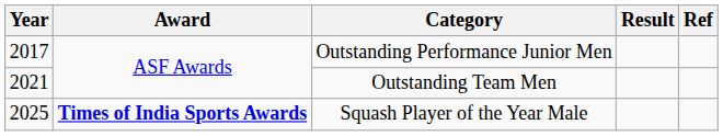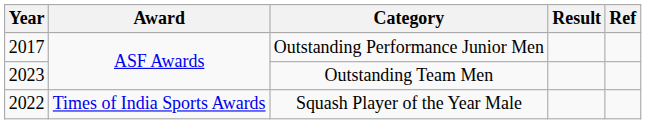Outstanding Team Men | Year: 2021 -> 2023
Squash Player of the Year Male | Year: 2025 -> 2022
Squash Player of the Year Male | Award: bold -> normal
